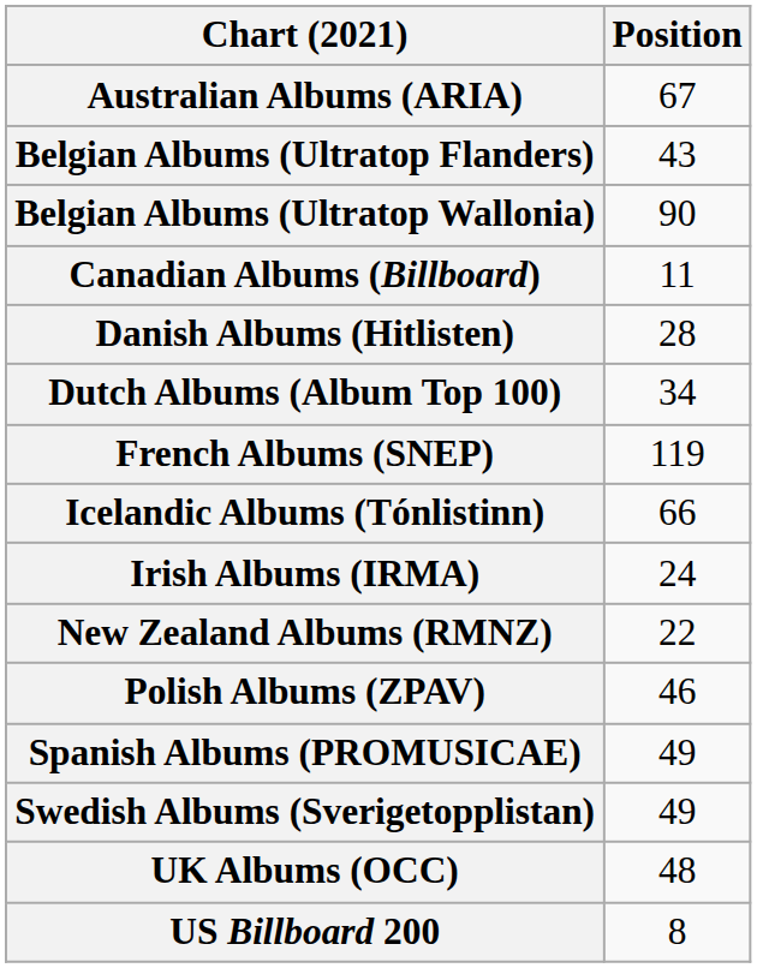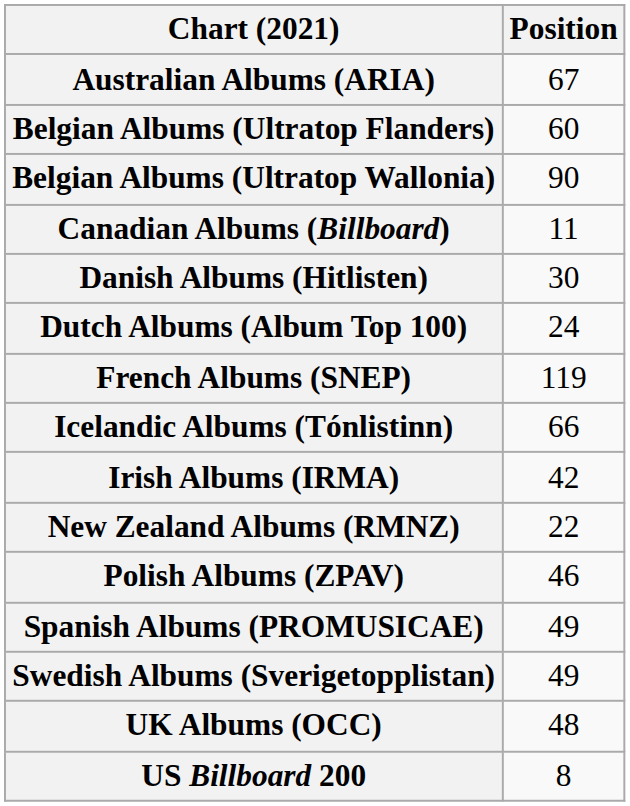Belgian Albums (Ultratop Flanders) | Position: 43 -> 60
Danish Albums (Hitlisten) | Position: 28 -> 30
Dutch Albums (Album Top 100) | Position: 34 -> 24
Irish Albums (IRMA) | Position: 24 -> 42
